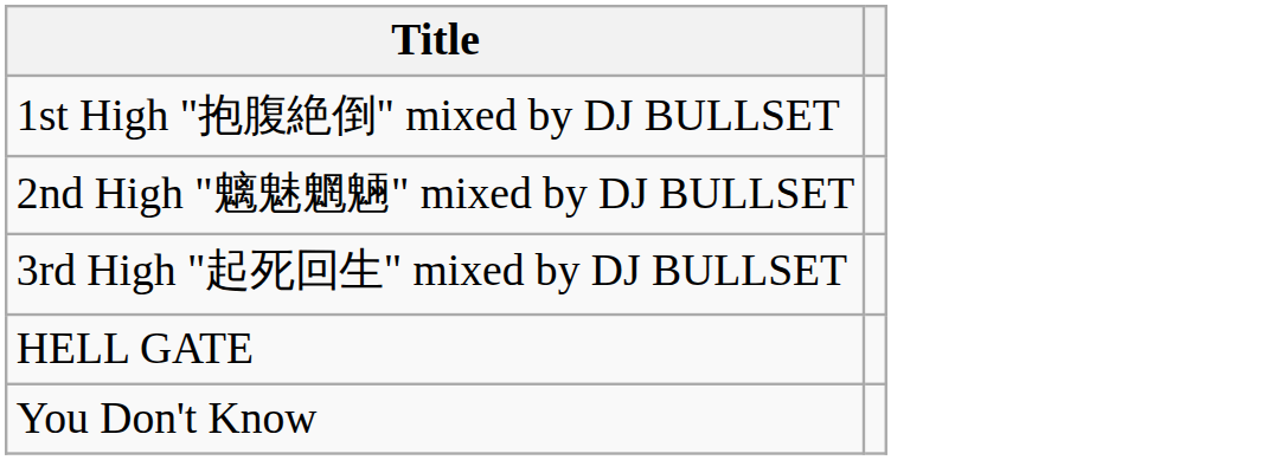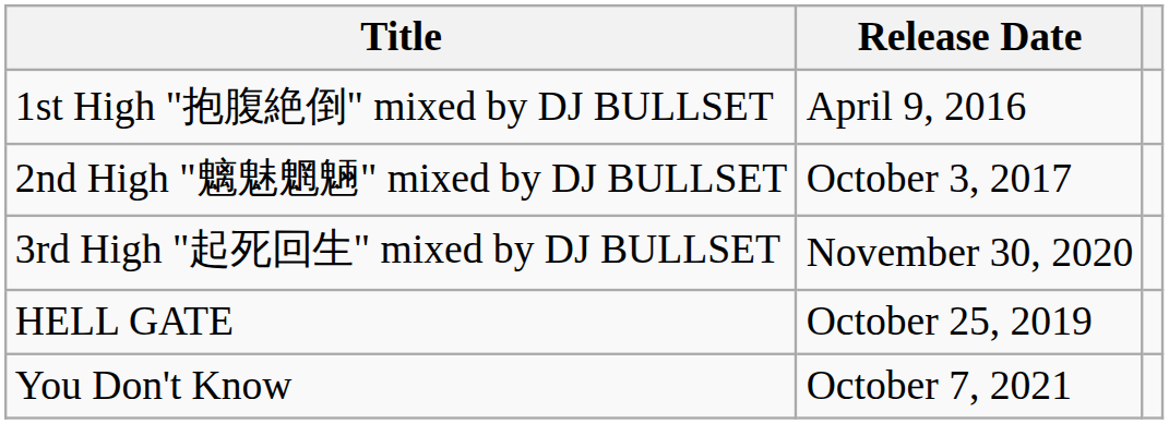+ column: Release Date | April 9, 2016 | October 3, 2017 | November 30, 2020 | October 25, 2019 | October 7, 2021
